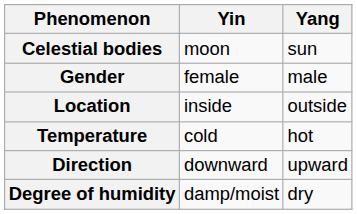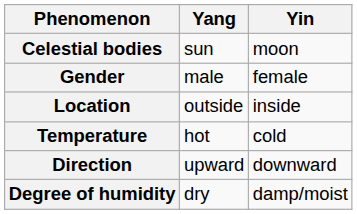columns swapped: Yin <-> Yang
